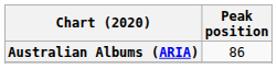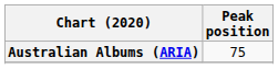Australian Albums (ARIA) | Peak position: 86 -> 75
